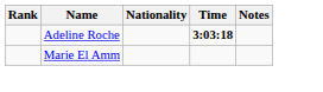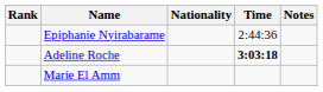+ row: Epiphanie Nyirabarame | 2:44:36
